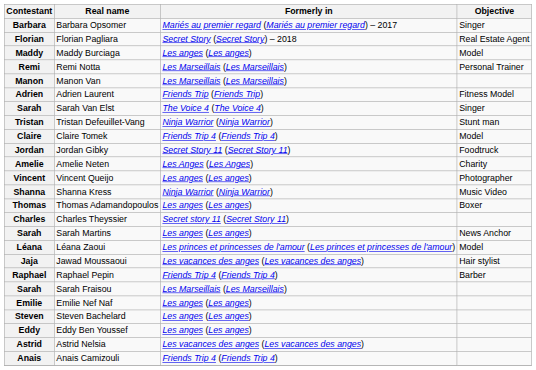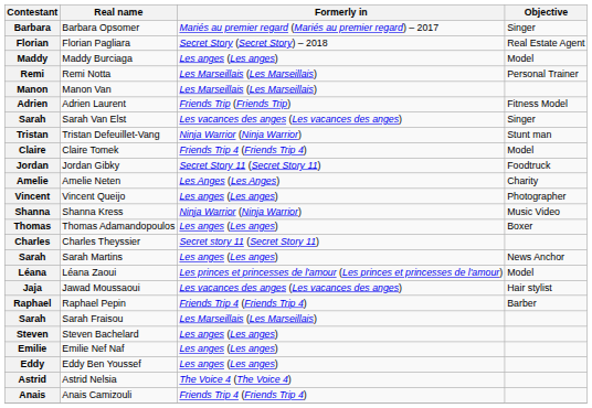Sarah / Sarah Van Elst | Formerly in: The Voice 4 (The Voice 4) -> Les vacances des anges (Les vacances des anges)
rows swapped: Emilie <-> Steven
Astrid | Formerly in: Les vacances des anges (Les vacances des anges) -> The Voice 4 (The Voice 4)
